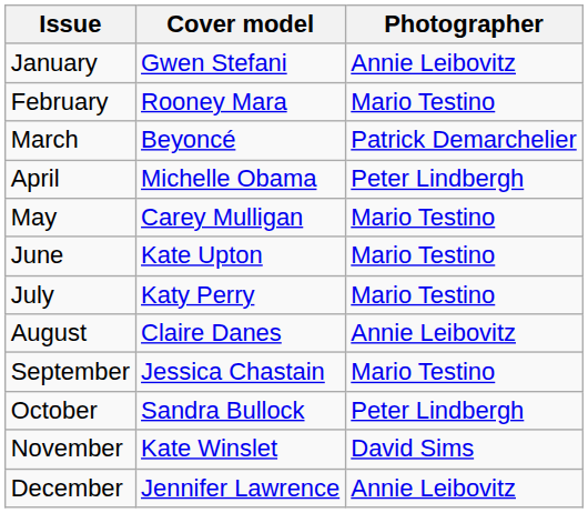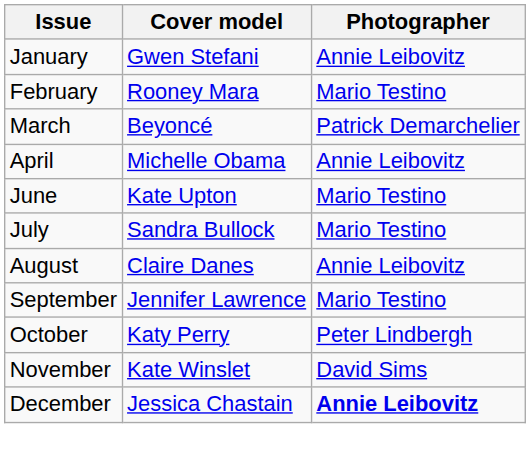April | Photographer: Peter Lindbergh -> Annie Leibovitz
- row: May | Carey Mulligan | Mario Testino
July | Cover model: Katy Perry -> Sandra Bullock
September | Cover model: Jessica Chastain -> Jennifer Lawrence
October | Cover model: Sandra Bullock -> Katy Perry
December | Cover model: Jennifer Lawrence -> Jessica Chastain
December | Photographer: normal -> bold
